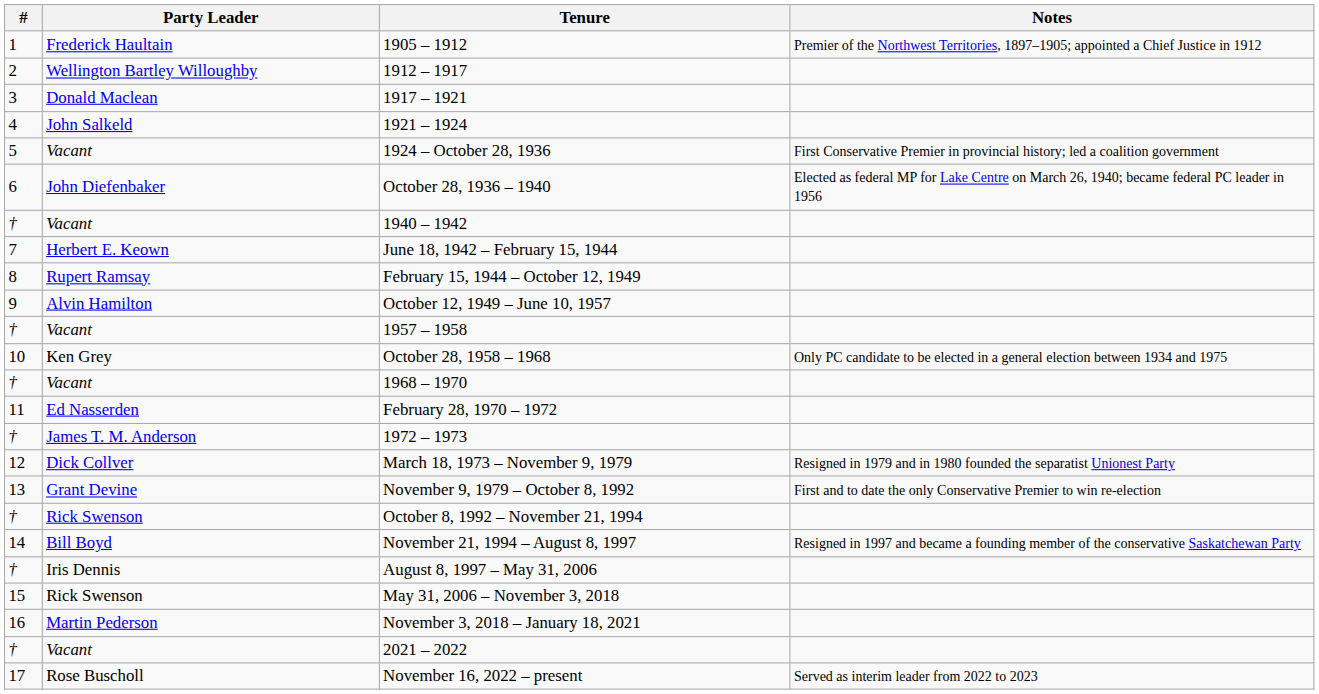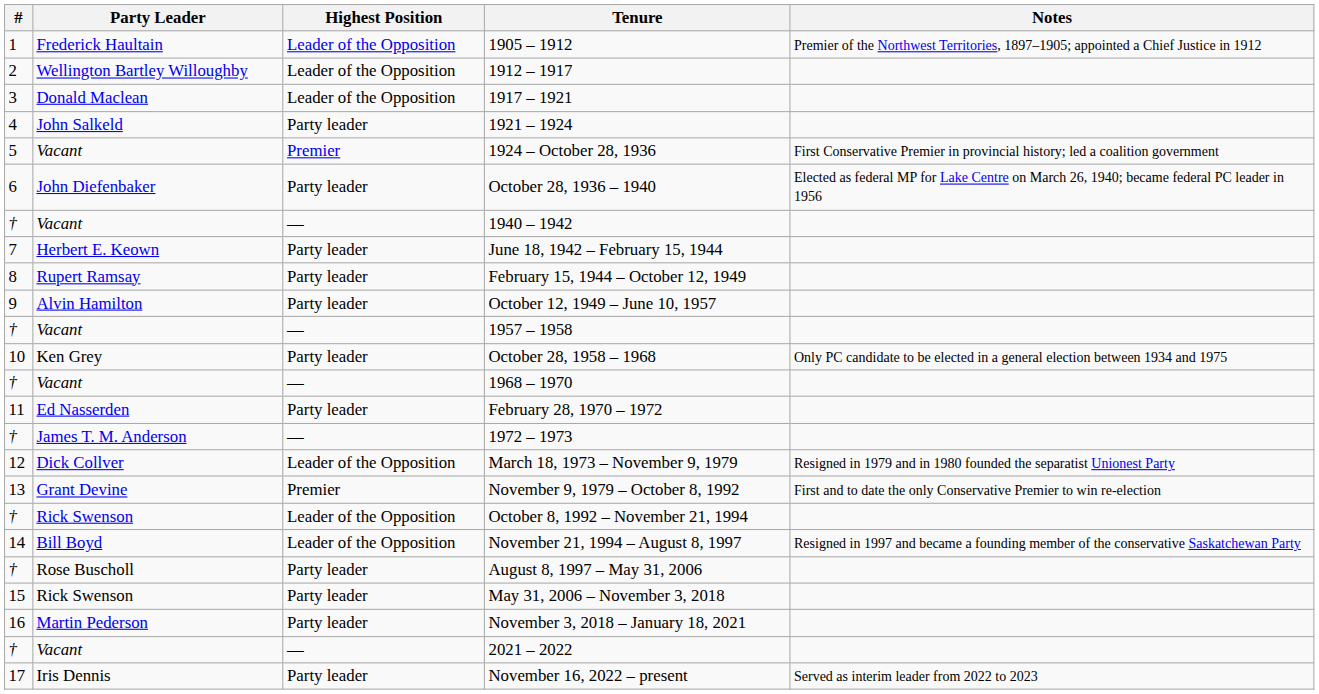+ column: Highest Position | Leader of the Opposition | Leader of the Opposition | Leader of the Opposition | Party leader | Premier | Party leader | — | Party leader | Party leader | Party leader | — | Party leader | — | Party leader | — | Leader of the Opposition | Premier | Leader of the Opposition | Leader of the Opposition | Party leader | Party leader | Party leader | — | Party leader
August 8, 1997 – May 31, 2006 | Party Leader: Iris Dennis -> Rose Buscholl
November 16, 2022 – present | Party Leader: Rose Buscholl -> Iris Dennis
